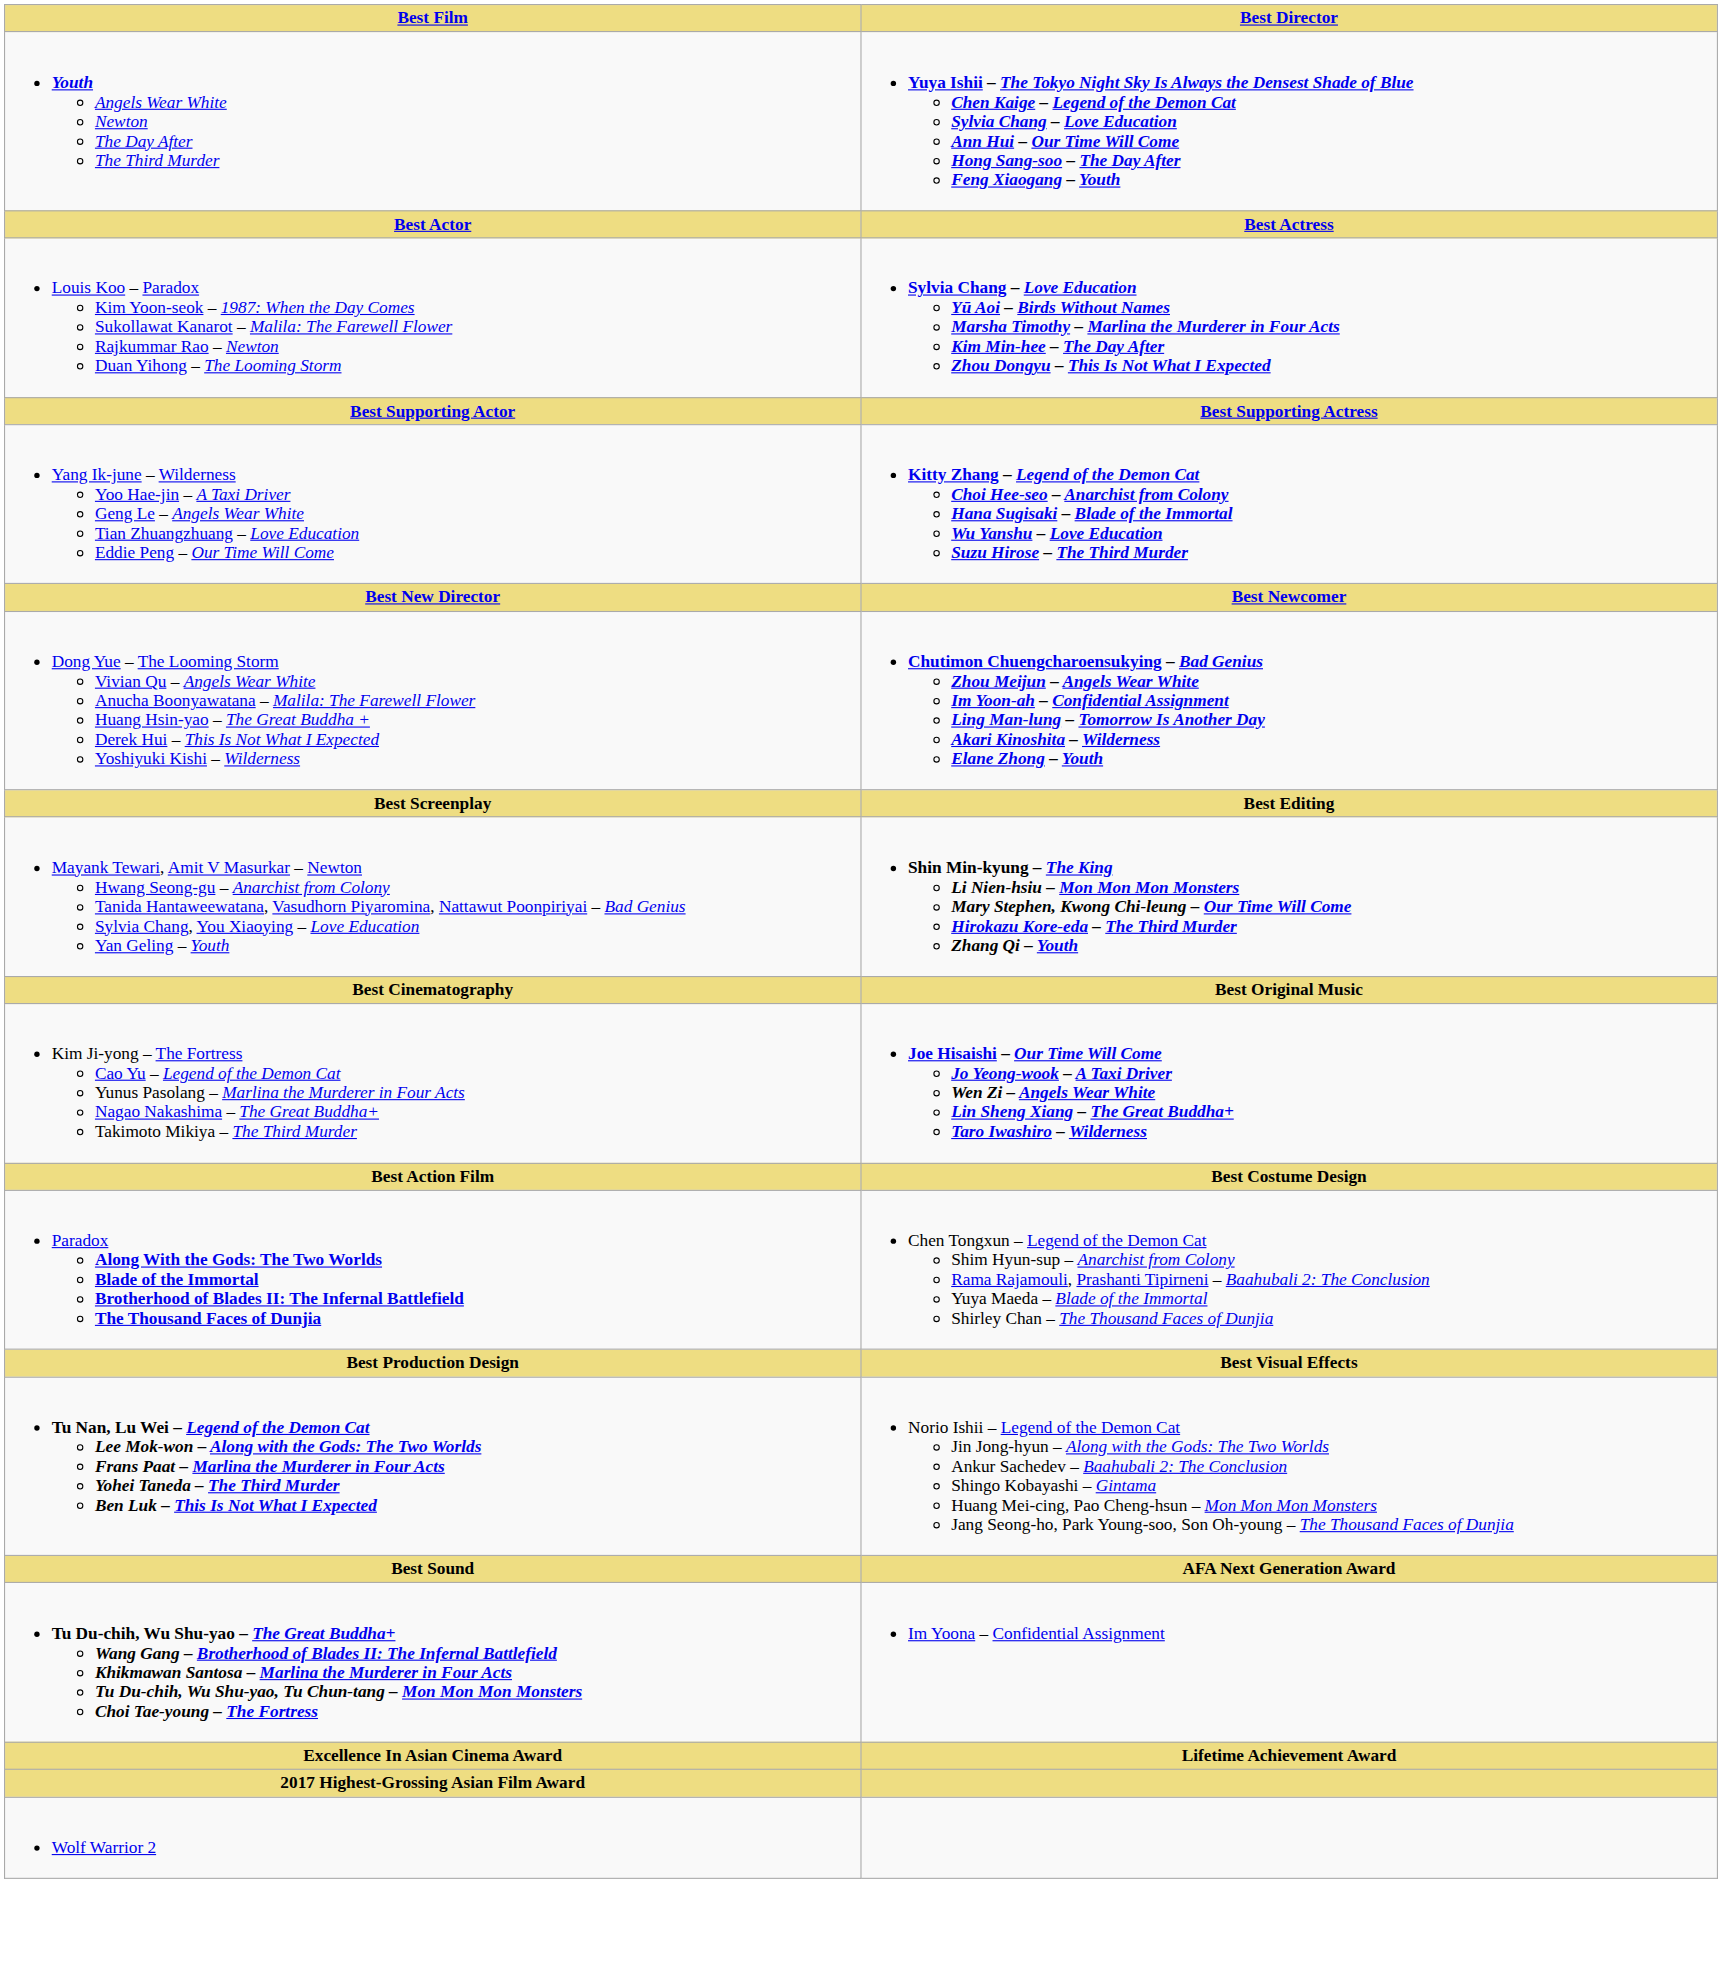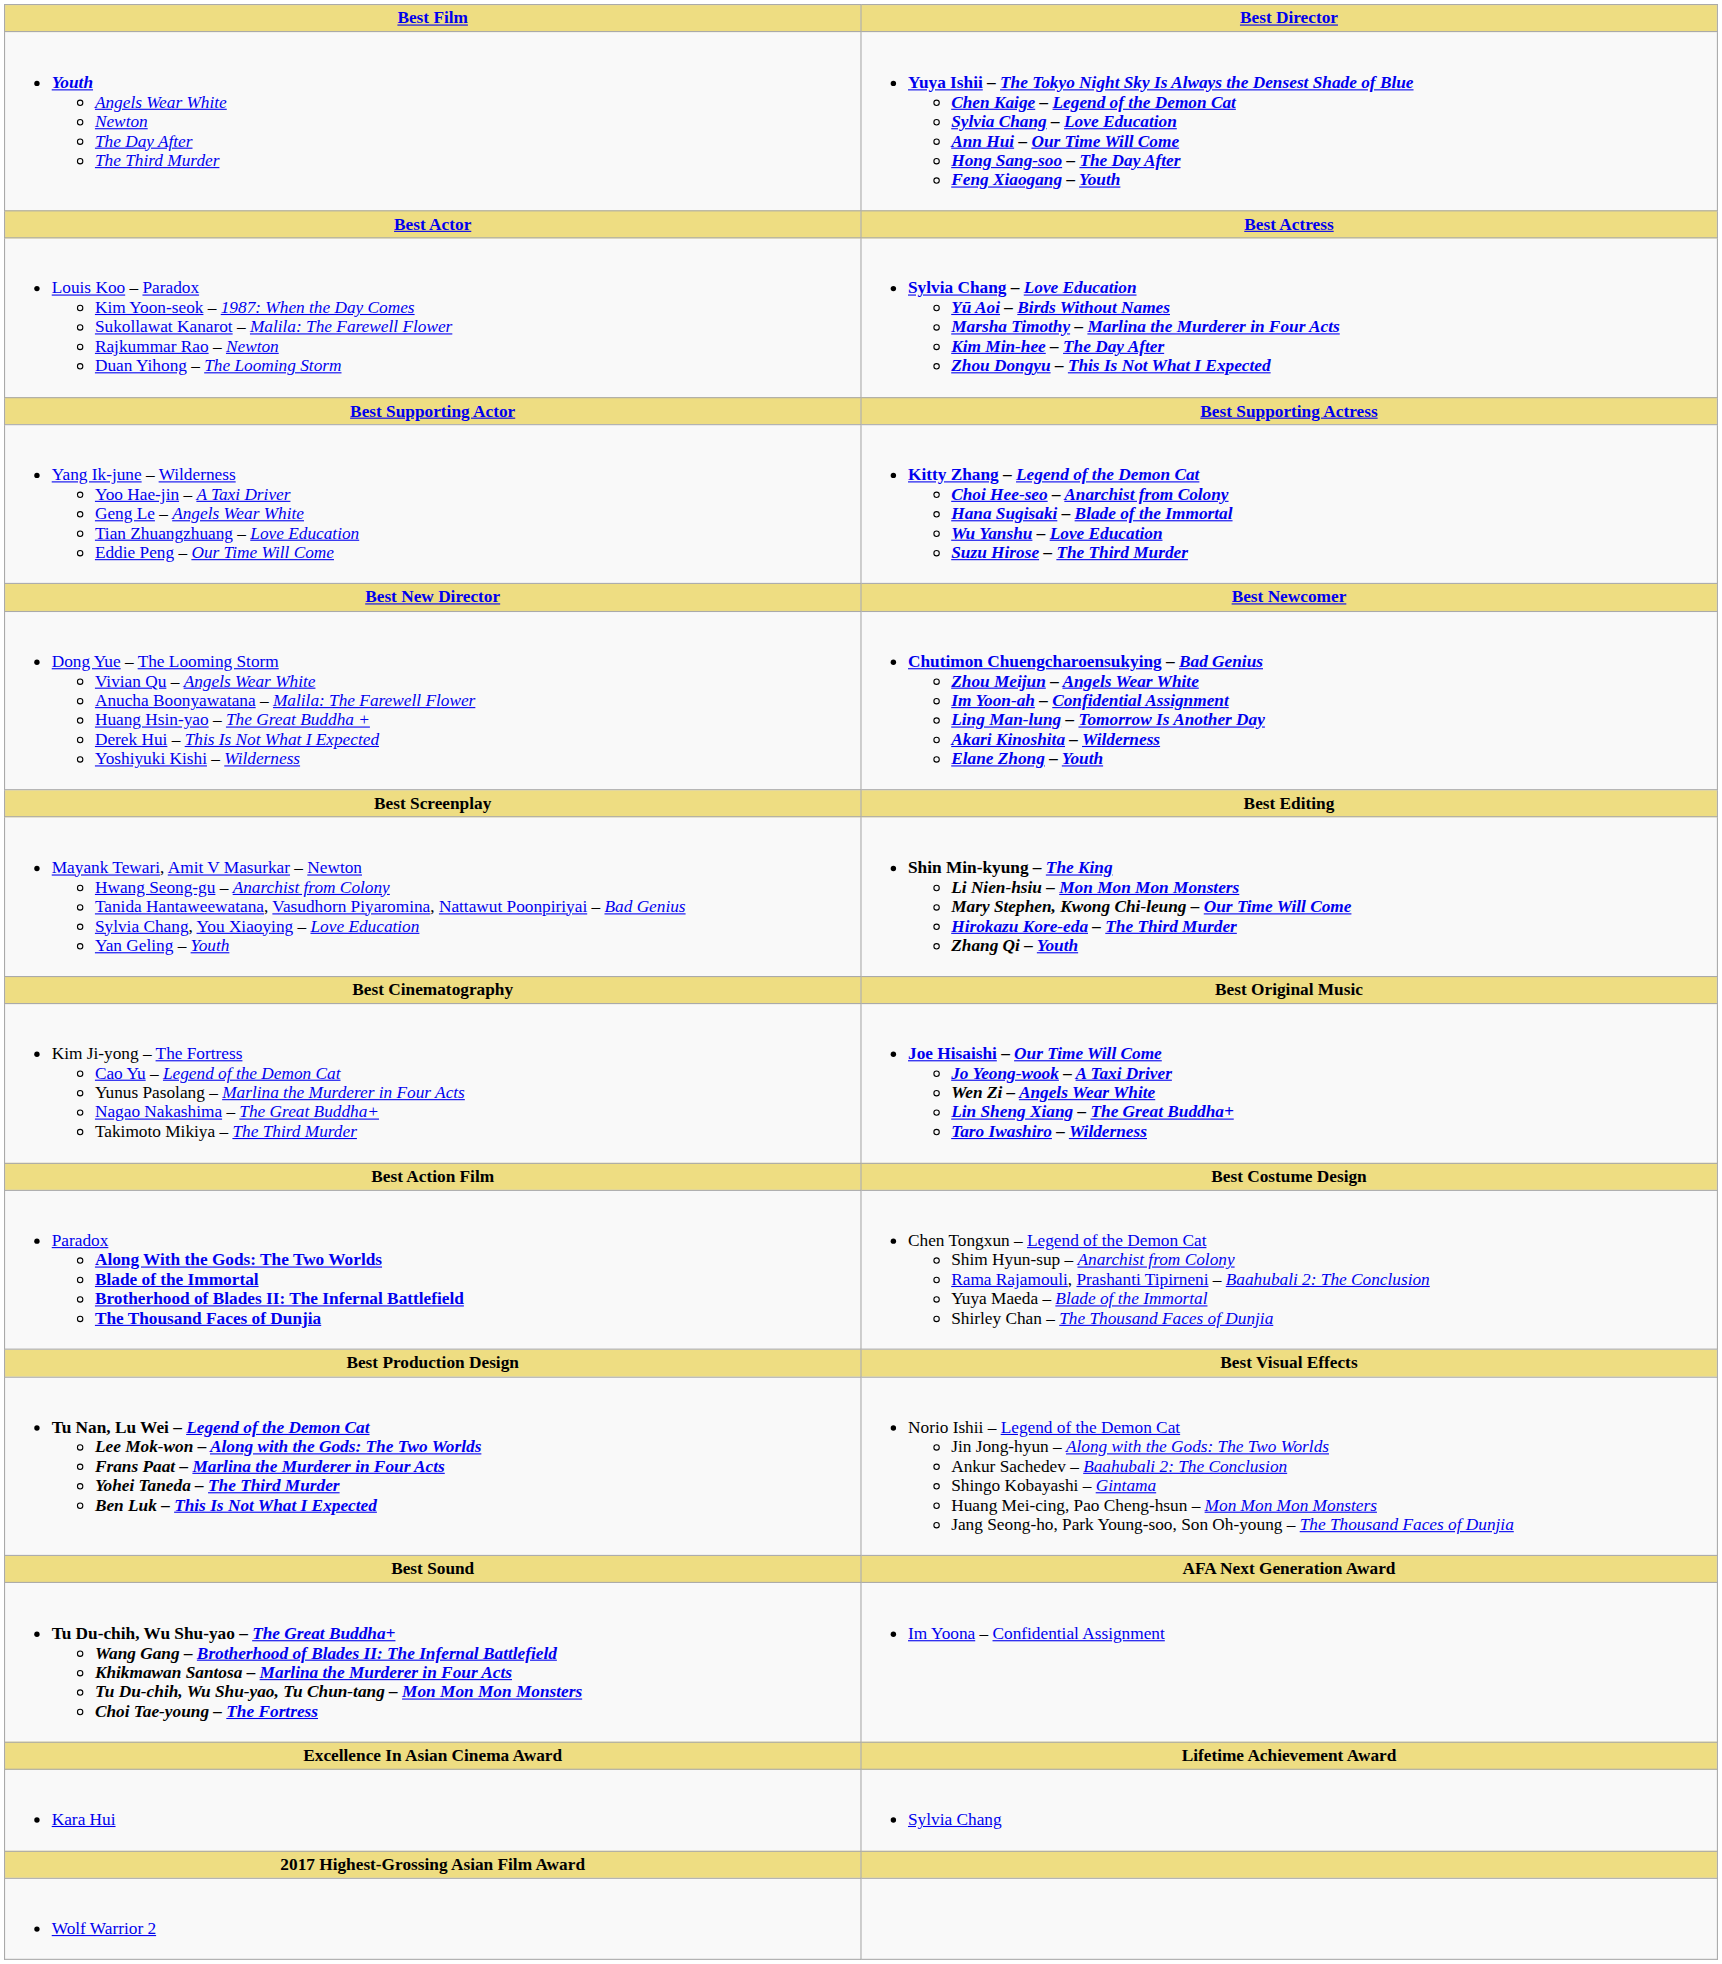+ row: Kara Hui | Sylvia Chang
